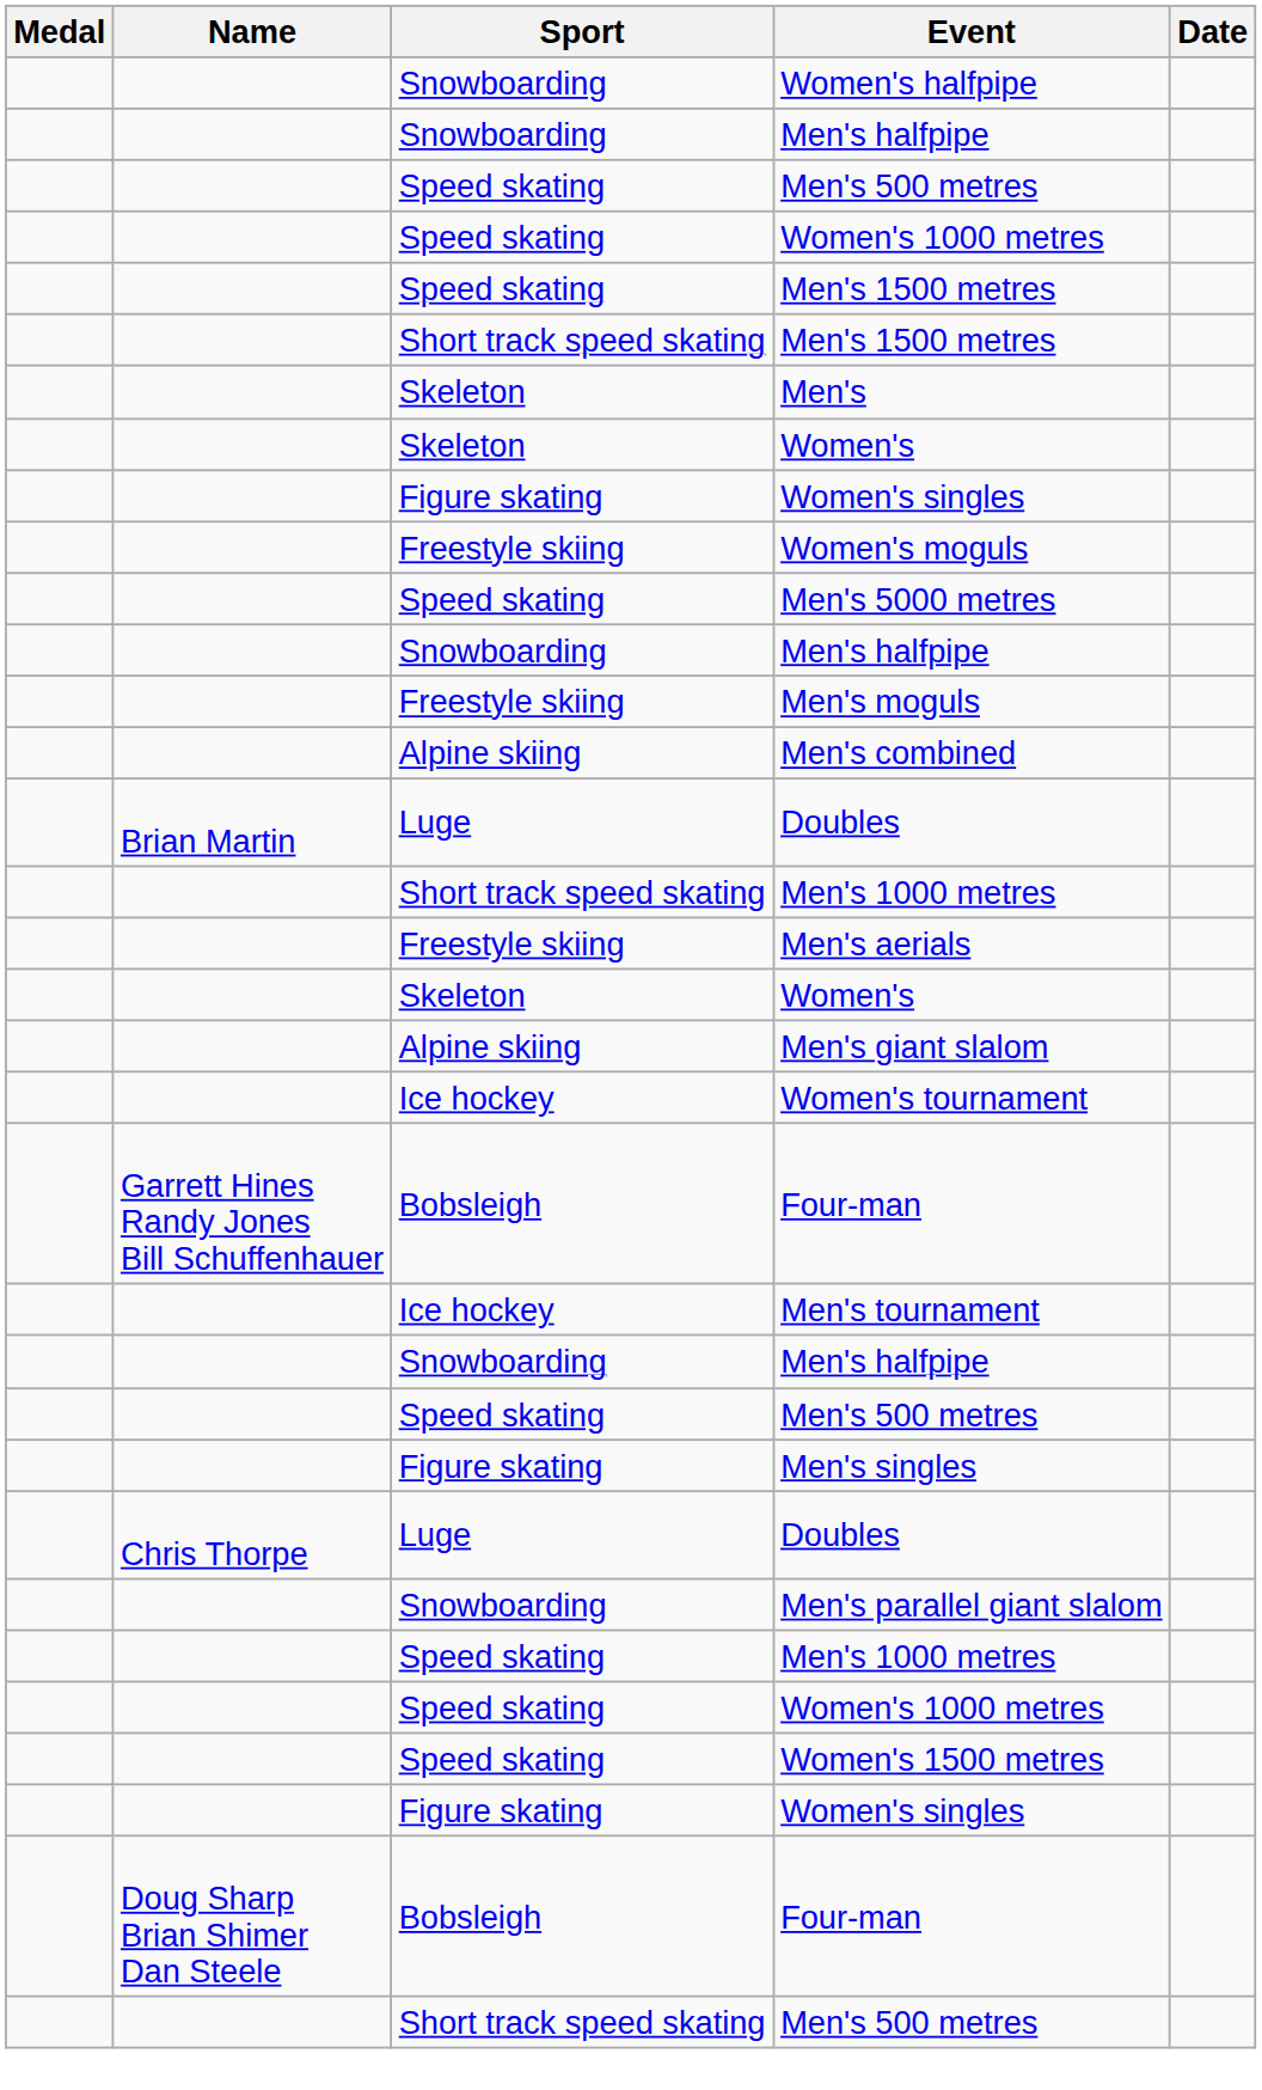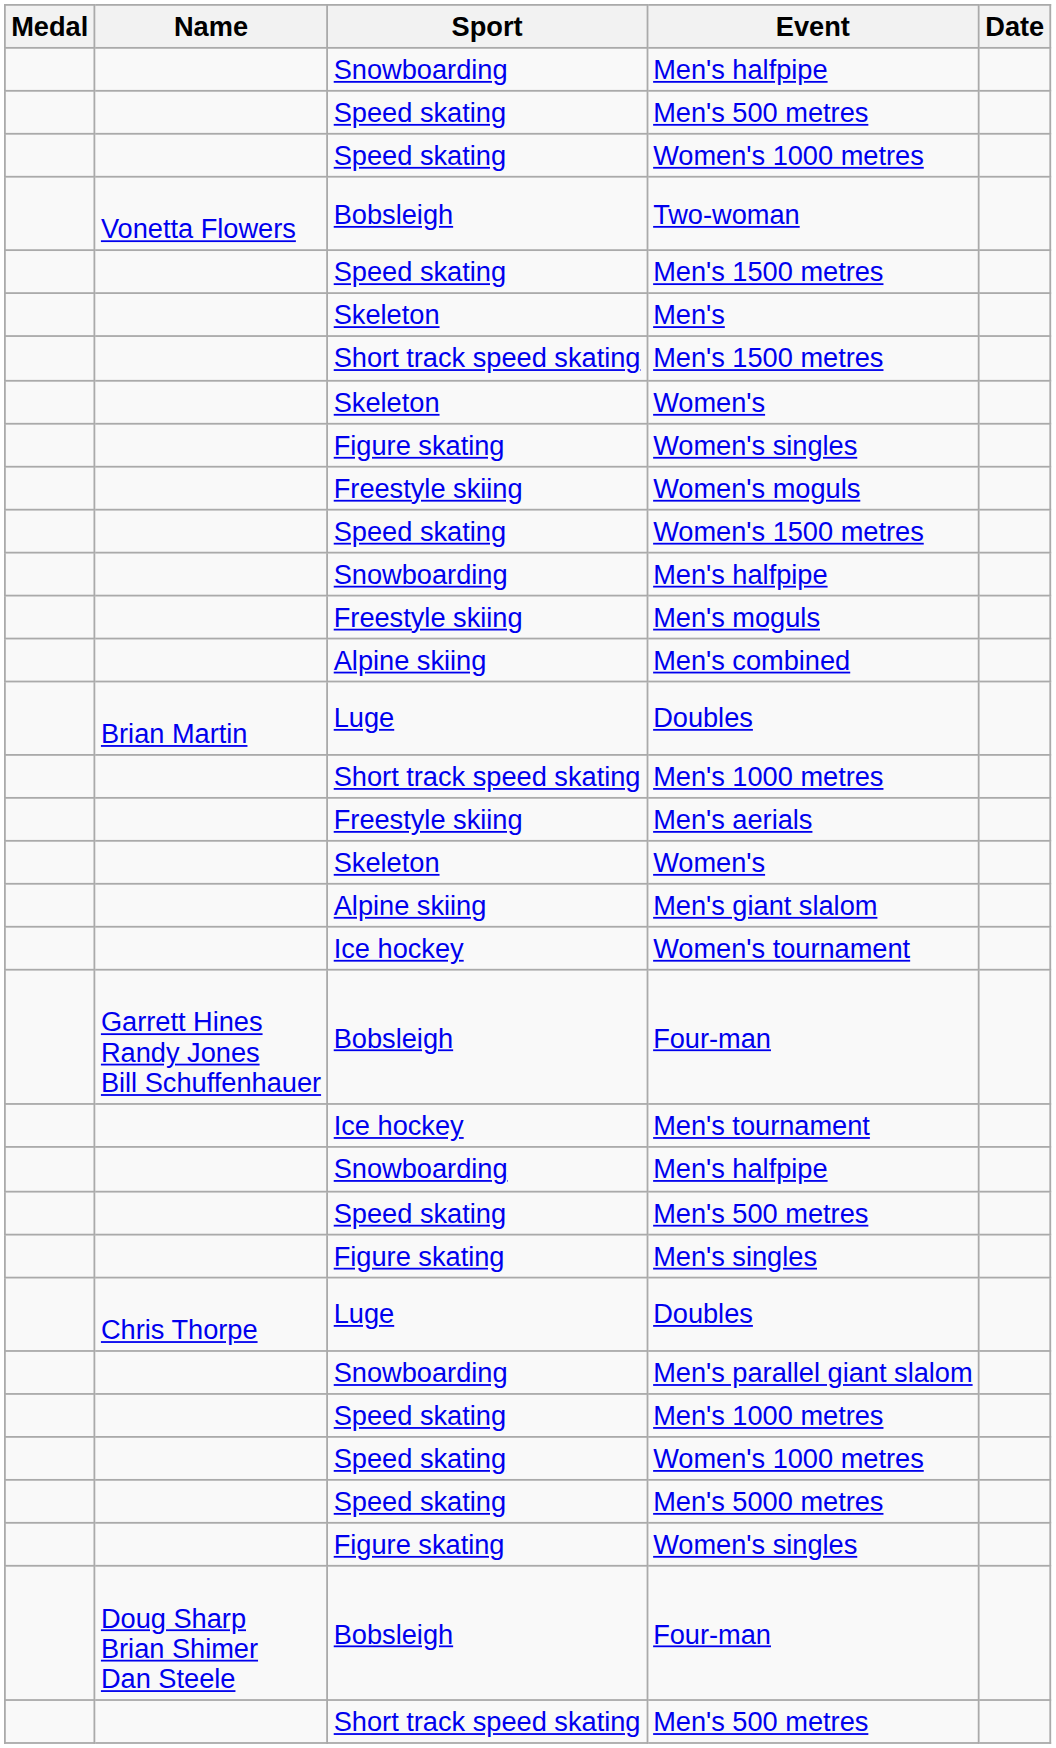- row: Snowboarding | Women's halfpipe
+ row: Vonetta Flowers | Bobsleigh | Two-woman
rows swapped: Short track speed skating / Men's 1500 metres <-> Men's
rows swapped: Men's 5000 metres <-> Women's 1500 metres
